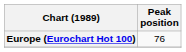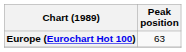Europe (Eurochart Hot 100) | Peak position: 76 -> 63
